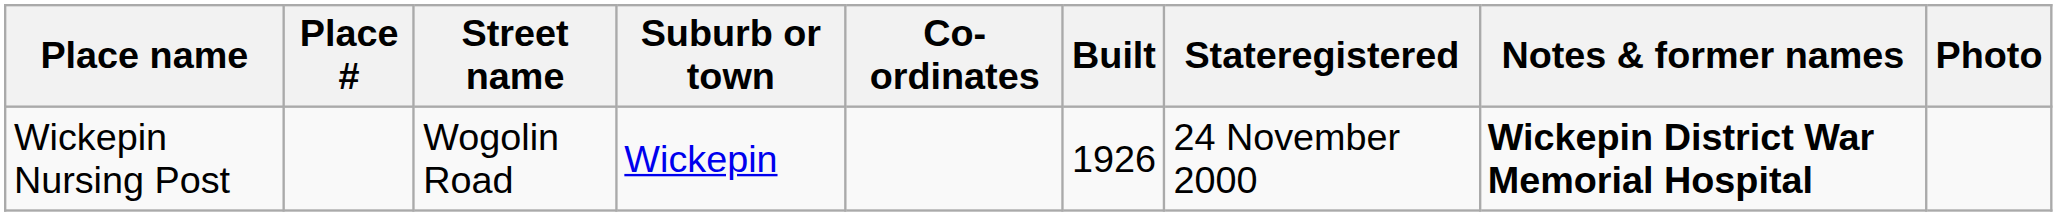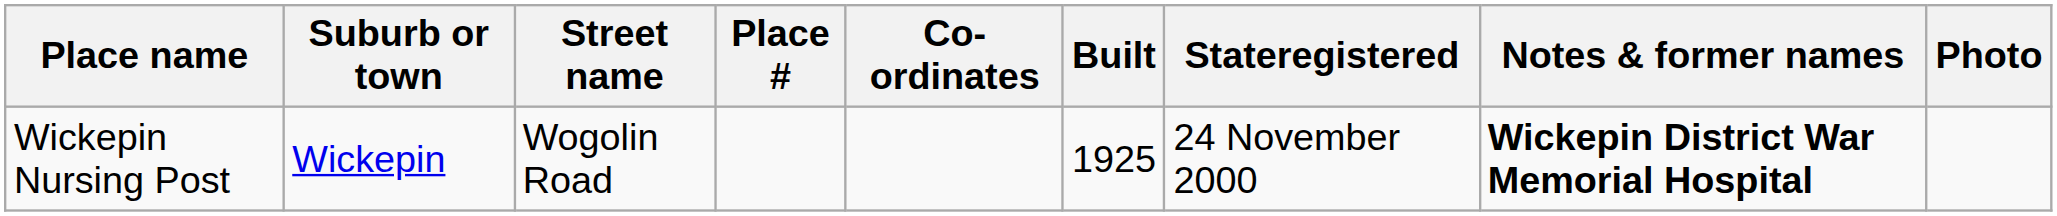columns swapped: Place # <-> Suburb or town
Wickepin Nursing Post | Built: 1926 -> 1925
